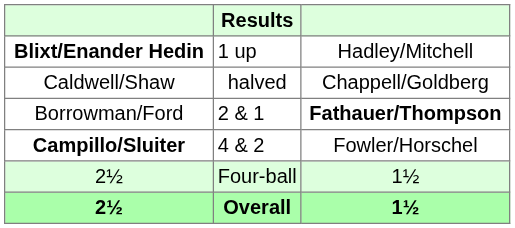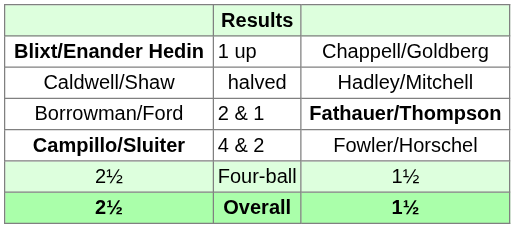Blixt/Enander Hedin | column 3: Hadley/Mitchell -> Chappell/Goldberg
Caldwell/Shaw | column 3: Chappell/Goldberg -> Hadley/Mitchell
